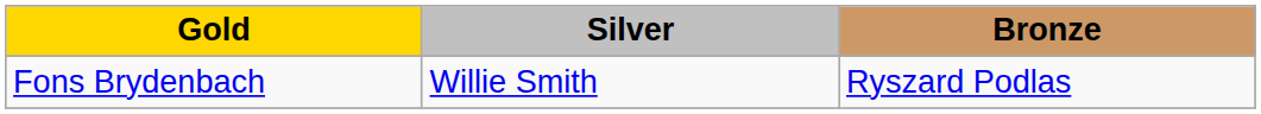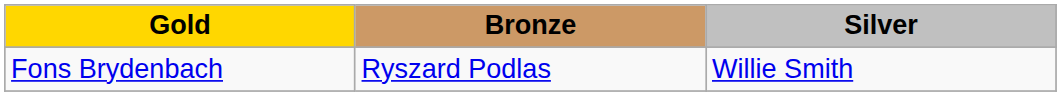columns swapped: Silver <-> Bronze
